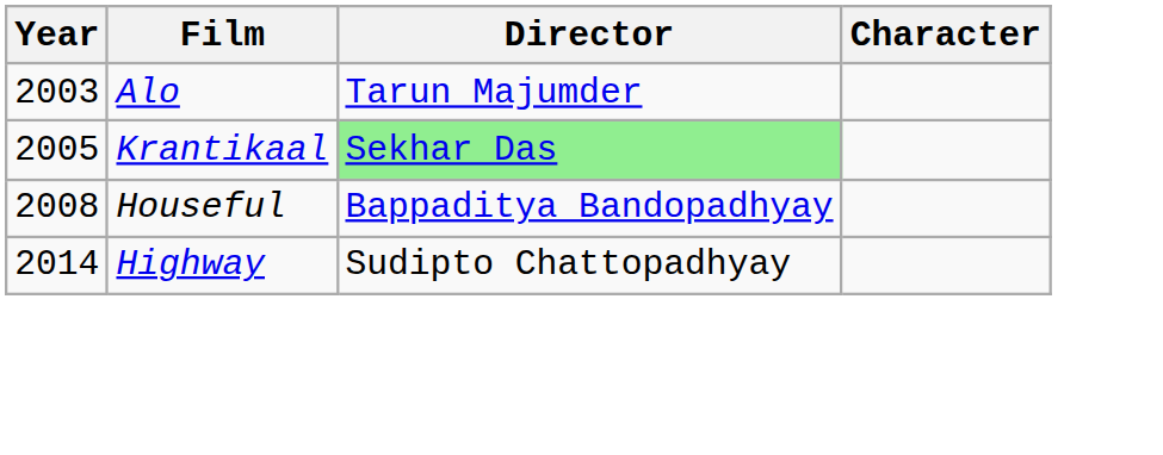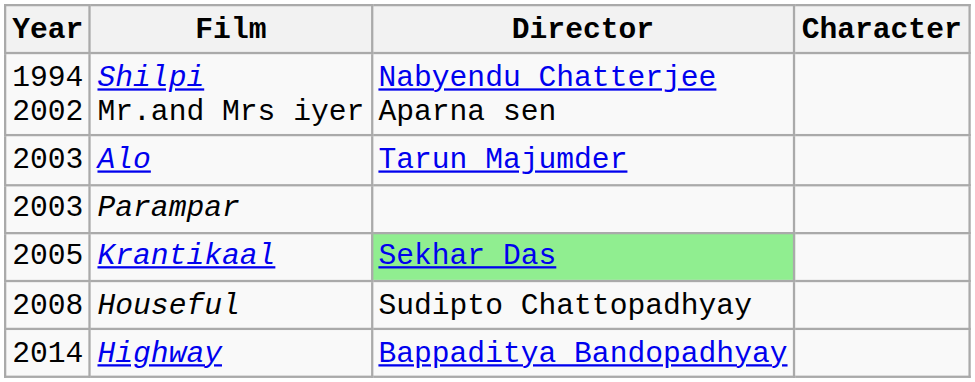+ row: 1994 2002 | Shilpi Mr.and Mrs iyer | Nabyendu Chatterjee Aparna sen
+ row: 2003 | Parampar
Houseful | Director: Bappaditya Bandopadhyay -> Sudipto Chattopadhyay
Highway | Director: Sudipto Chattopadhyay -> Bappaditya Bandopadhyay
